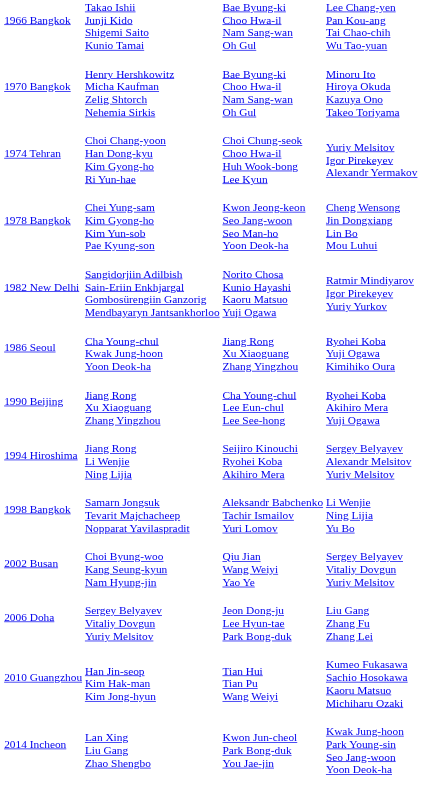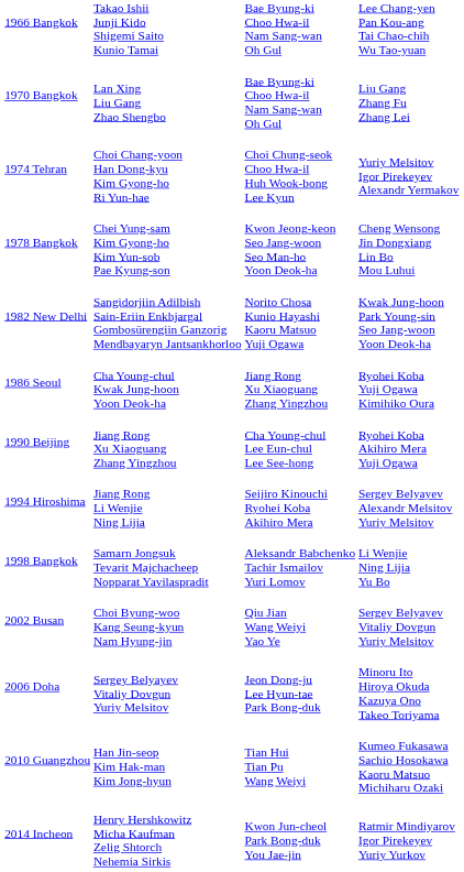1970 Bangkok | column 2: Henry Hershkowitz Micha Kaufman Zelig Shtorch Nehemia Sirkis -> Lan Xing Liu Gang Zhao Shengbo
1970 Bangkok | column 4: Minoru Ito Hiroya Okuda Kazuya Ono Takeo Toriyama -> Liu Gang Zhang Fu Zhang Lei
1982 New Delhi | column 4: Ratmir Mindiyarov Igor Pirekeyev Yuriy Yurkov -> Kwak Jung-hoon Park Young-sin Seo Jang-woon Yoon Deok-ha
2006 Doha | column 4: Liu Gang Zhang Fu Zhang Lei -> Minoru Ito Hiroya Okuda Kazuya Ono Takeo Toriyama
2014 Incheon | column 2: Lan Xing Liu Gang Zhao Shengbo -> Henry Hershkowitz Micha Kaufman Zelig Shtorch Nehemia Sirkis
2014 Incheon | column 4: Kwak Jung-hoon Park Young-sin Seo Jang-woon Yoon Deok-ha -> Ratmir Mindiyarov Igor Pirekeyev Yuriy Yurkov
